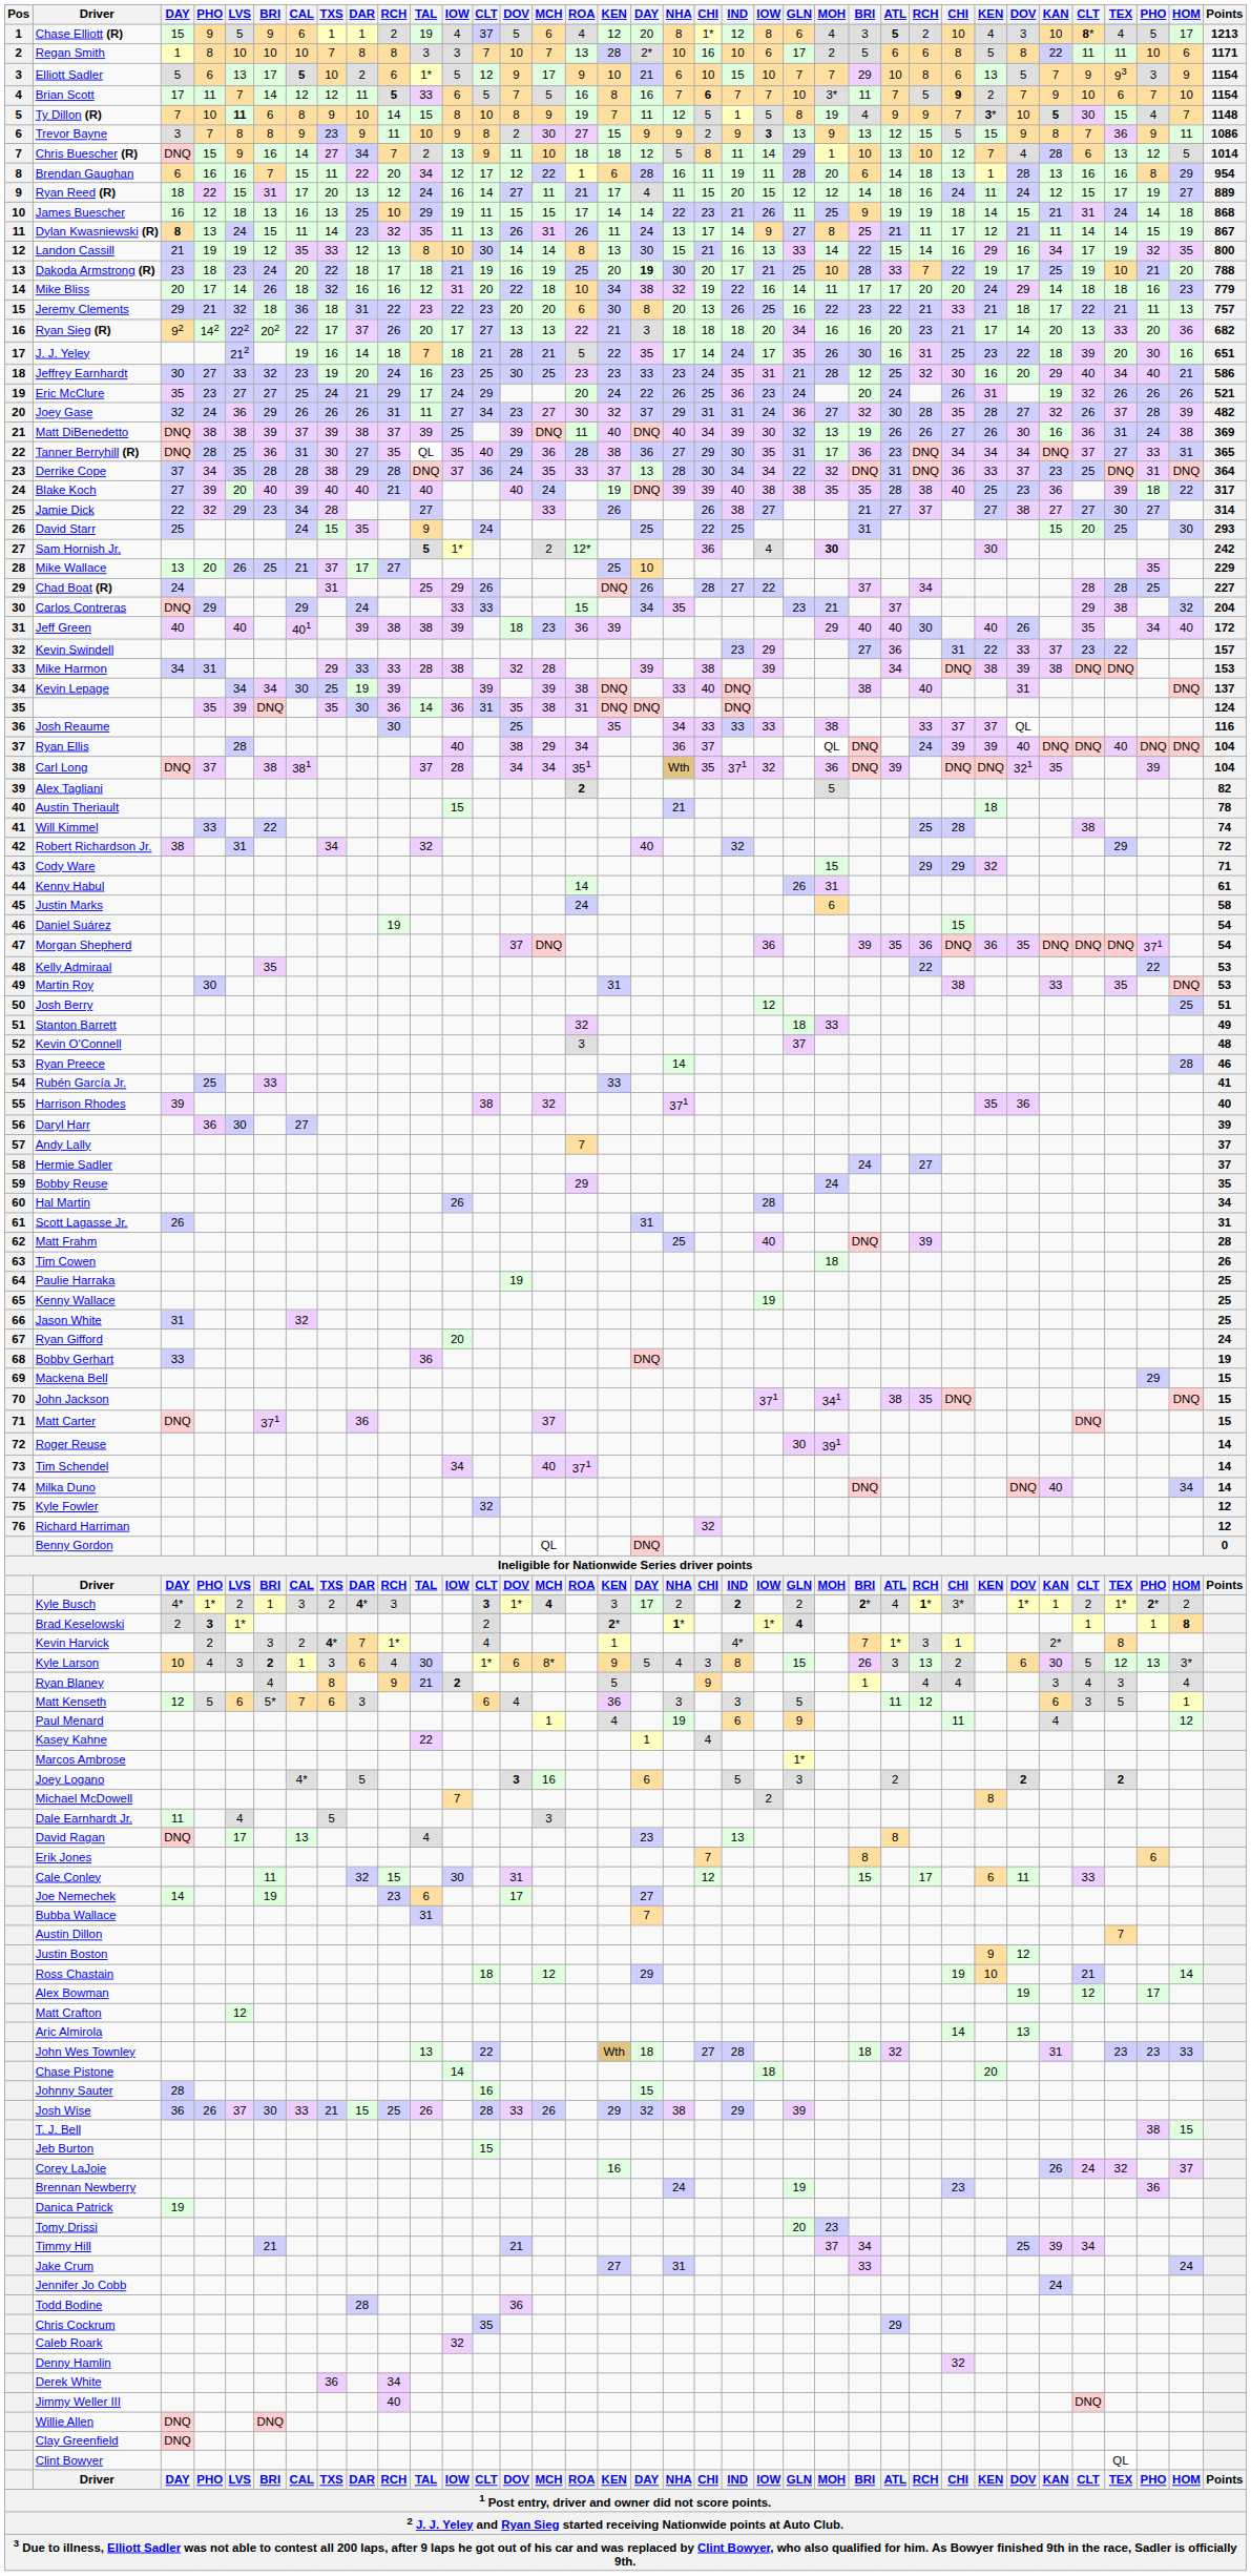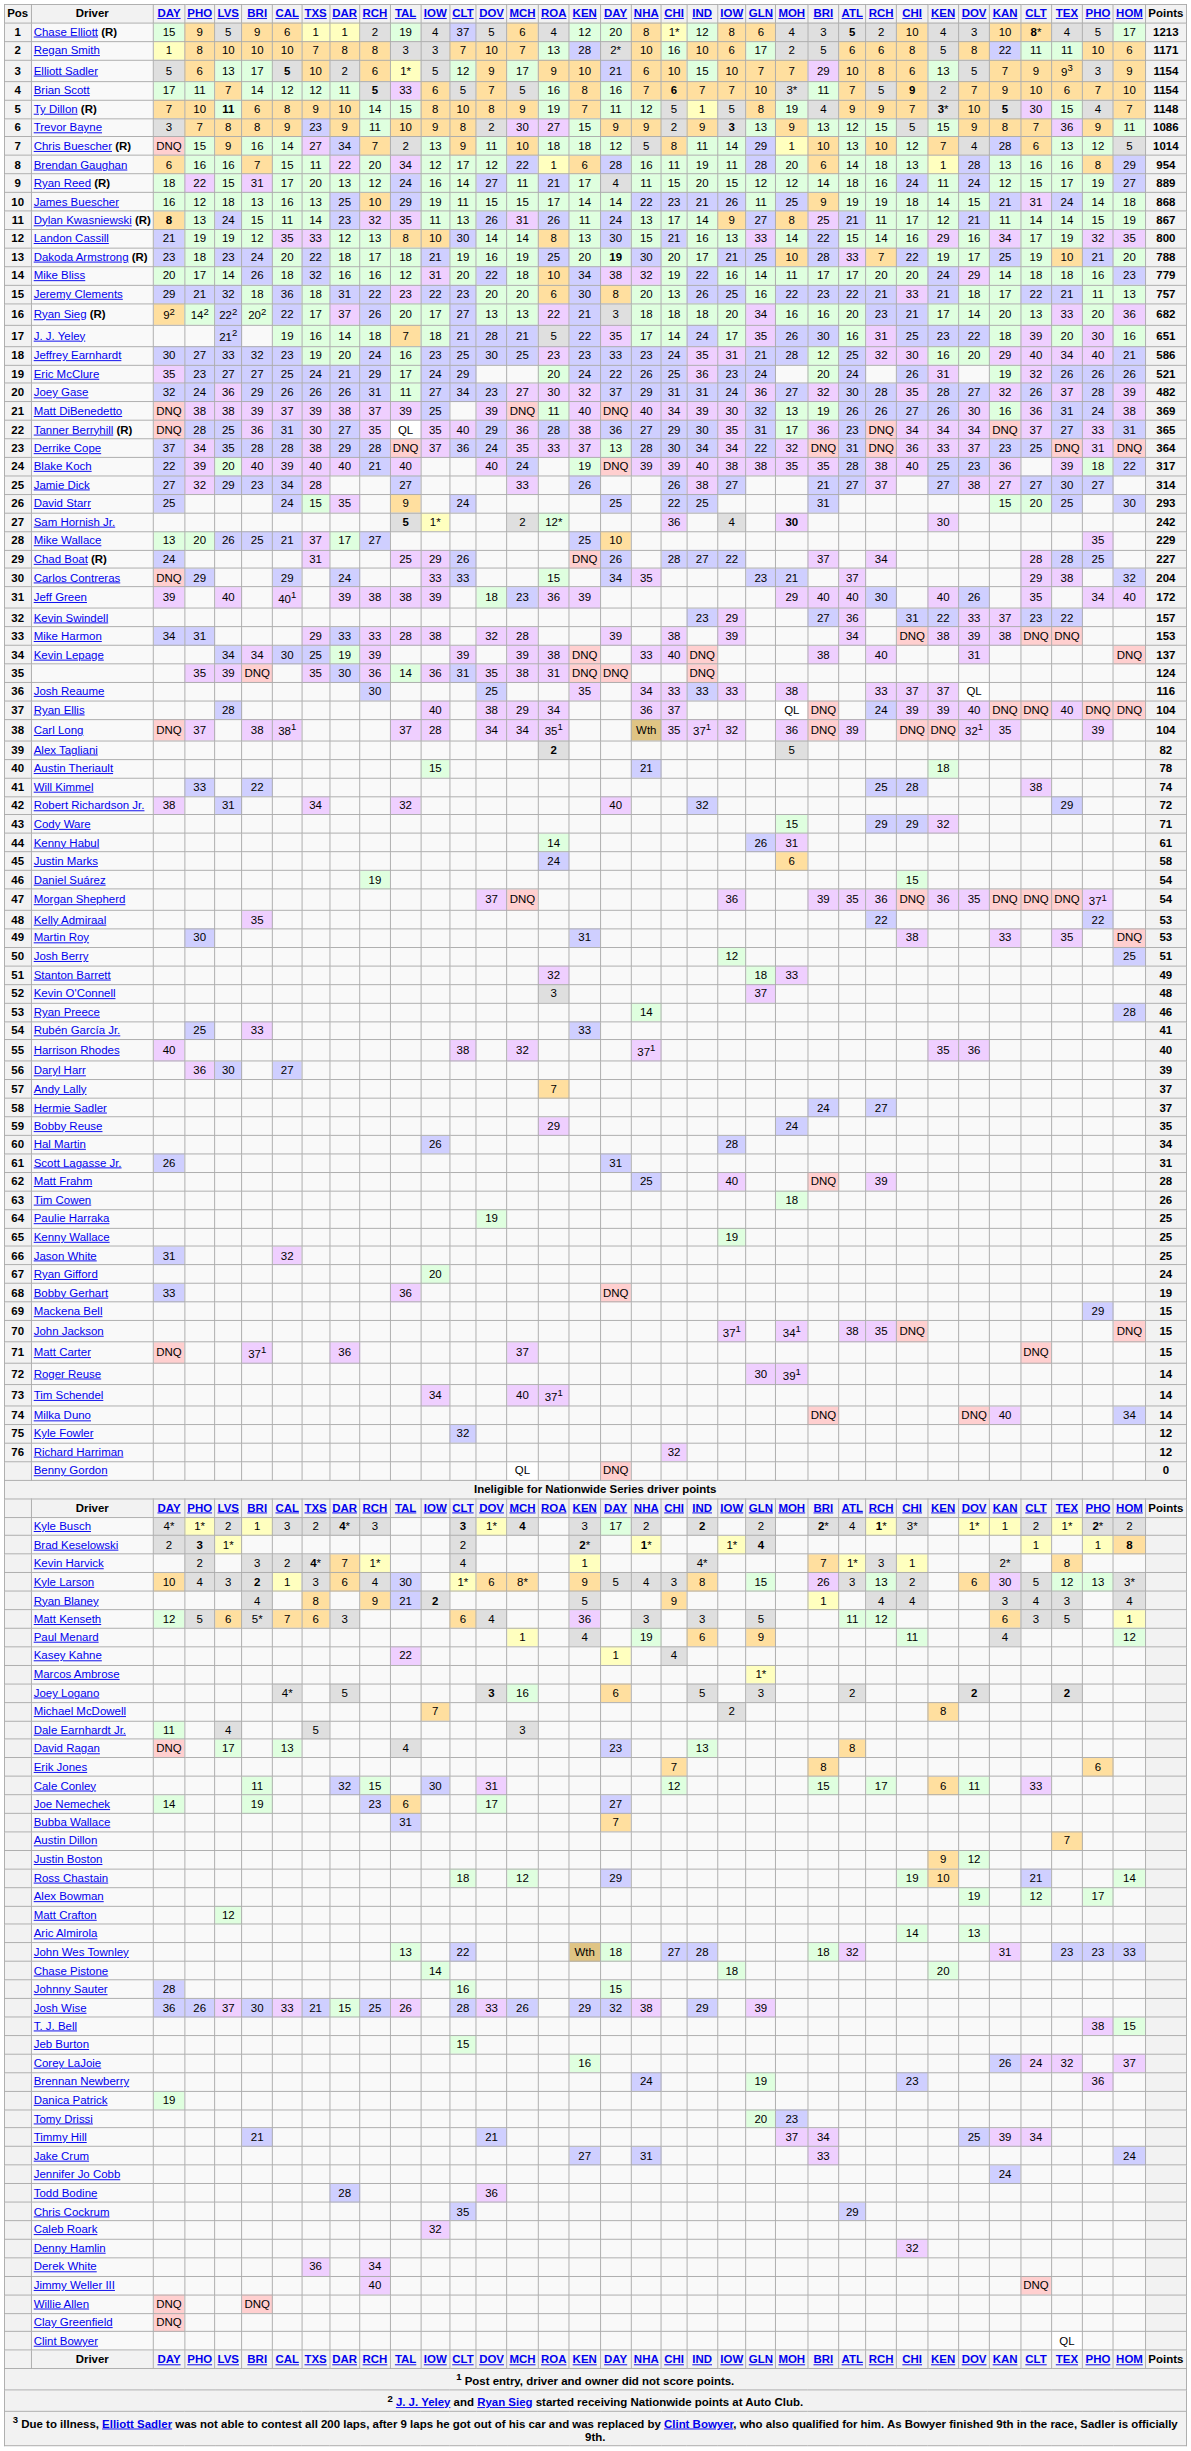Blake Koch | column 3: 27 -> 22
Jamie Dick | column 3: 22 -> 27
Jeff Green | column 3: 40 -> 39
Harrison Rhodes | column 3: 39 -> 40
